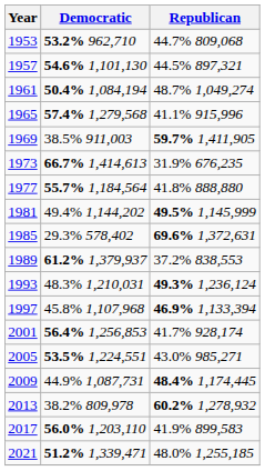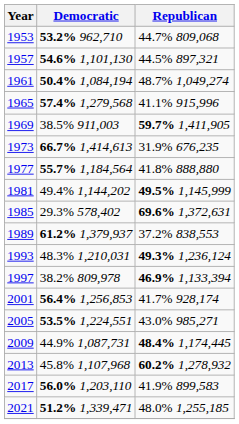1997 | Democratic: 45.8% 1,107,968 -> 38.2% 809,978
2013 | Democratic: 38.2% 809,978 -> 45.8% 1,107,968
